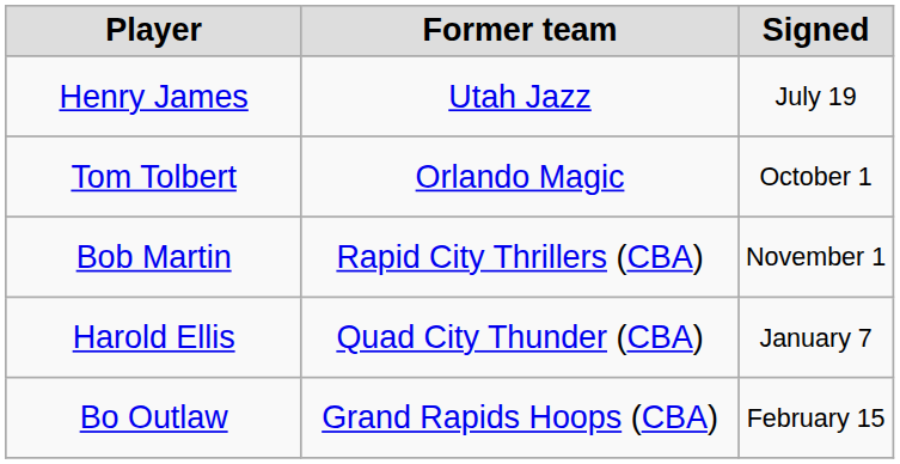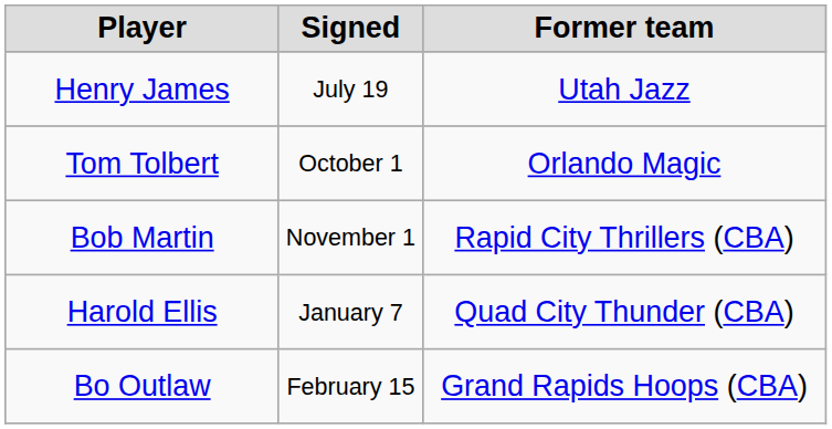columns swapped: Signed <-> Former team
